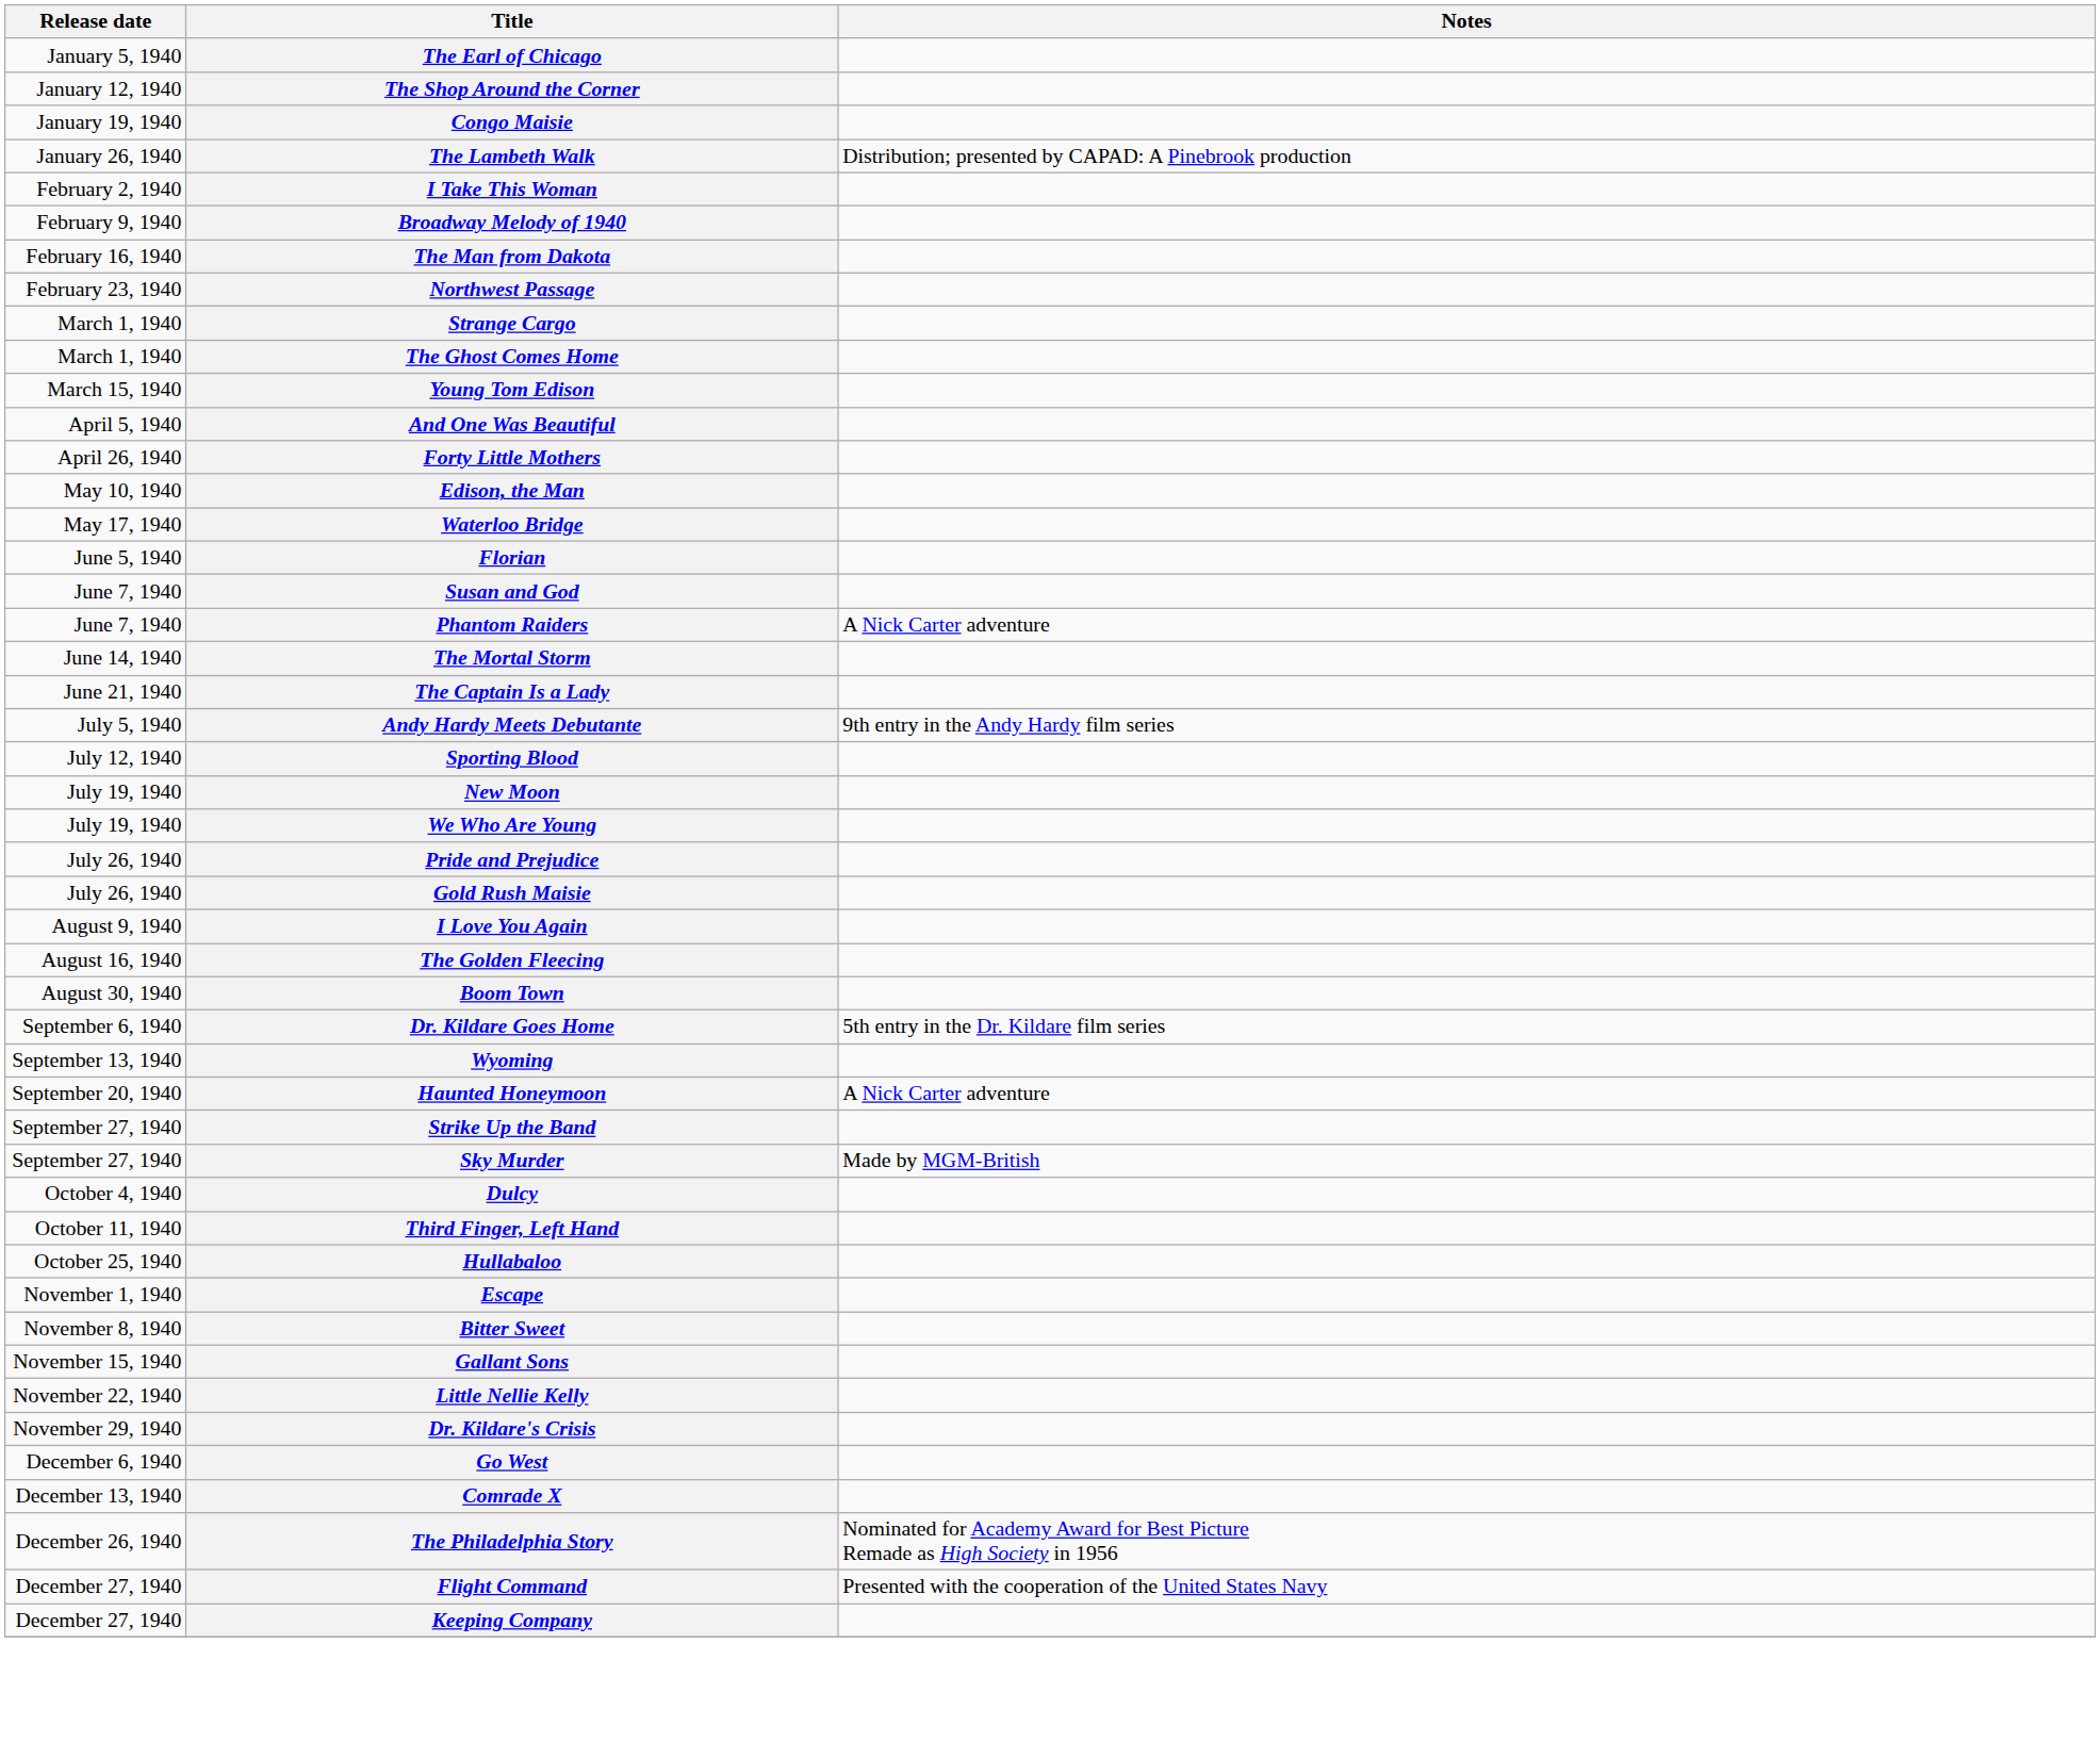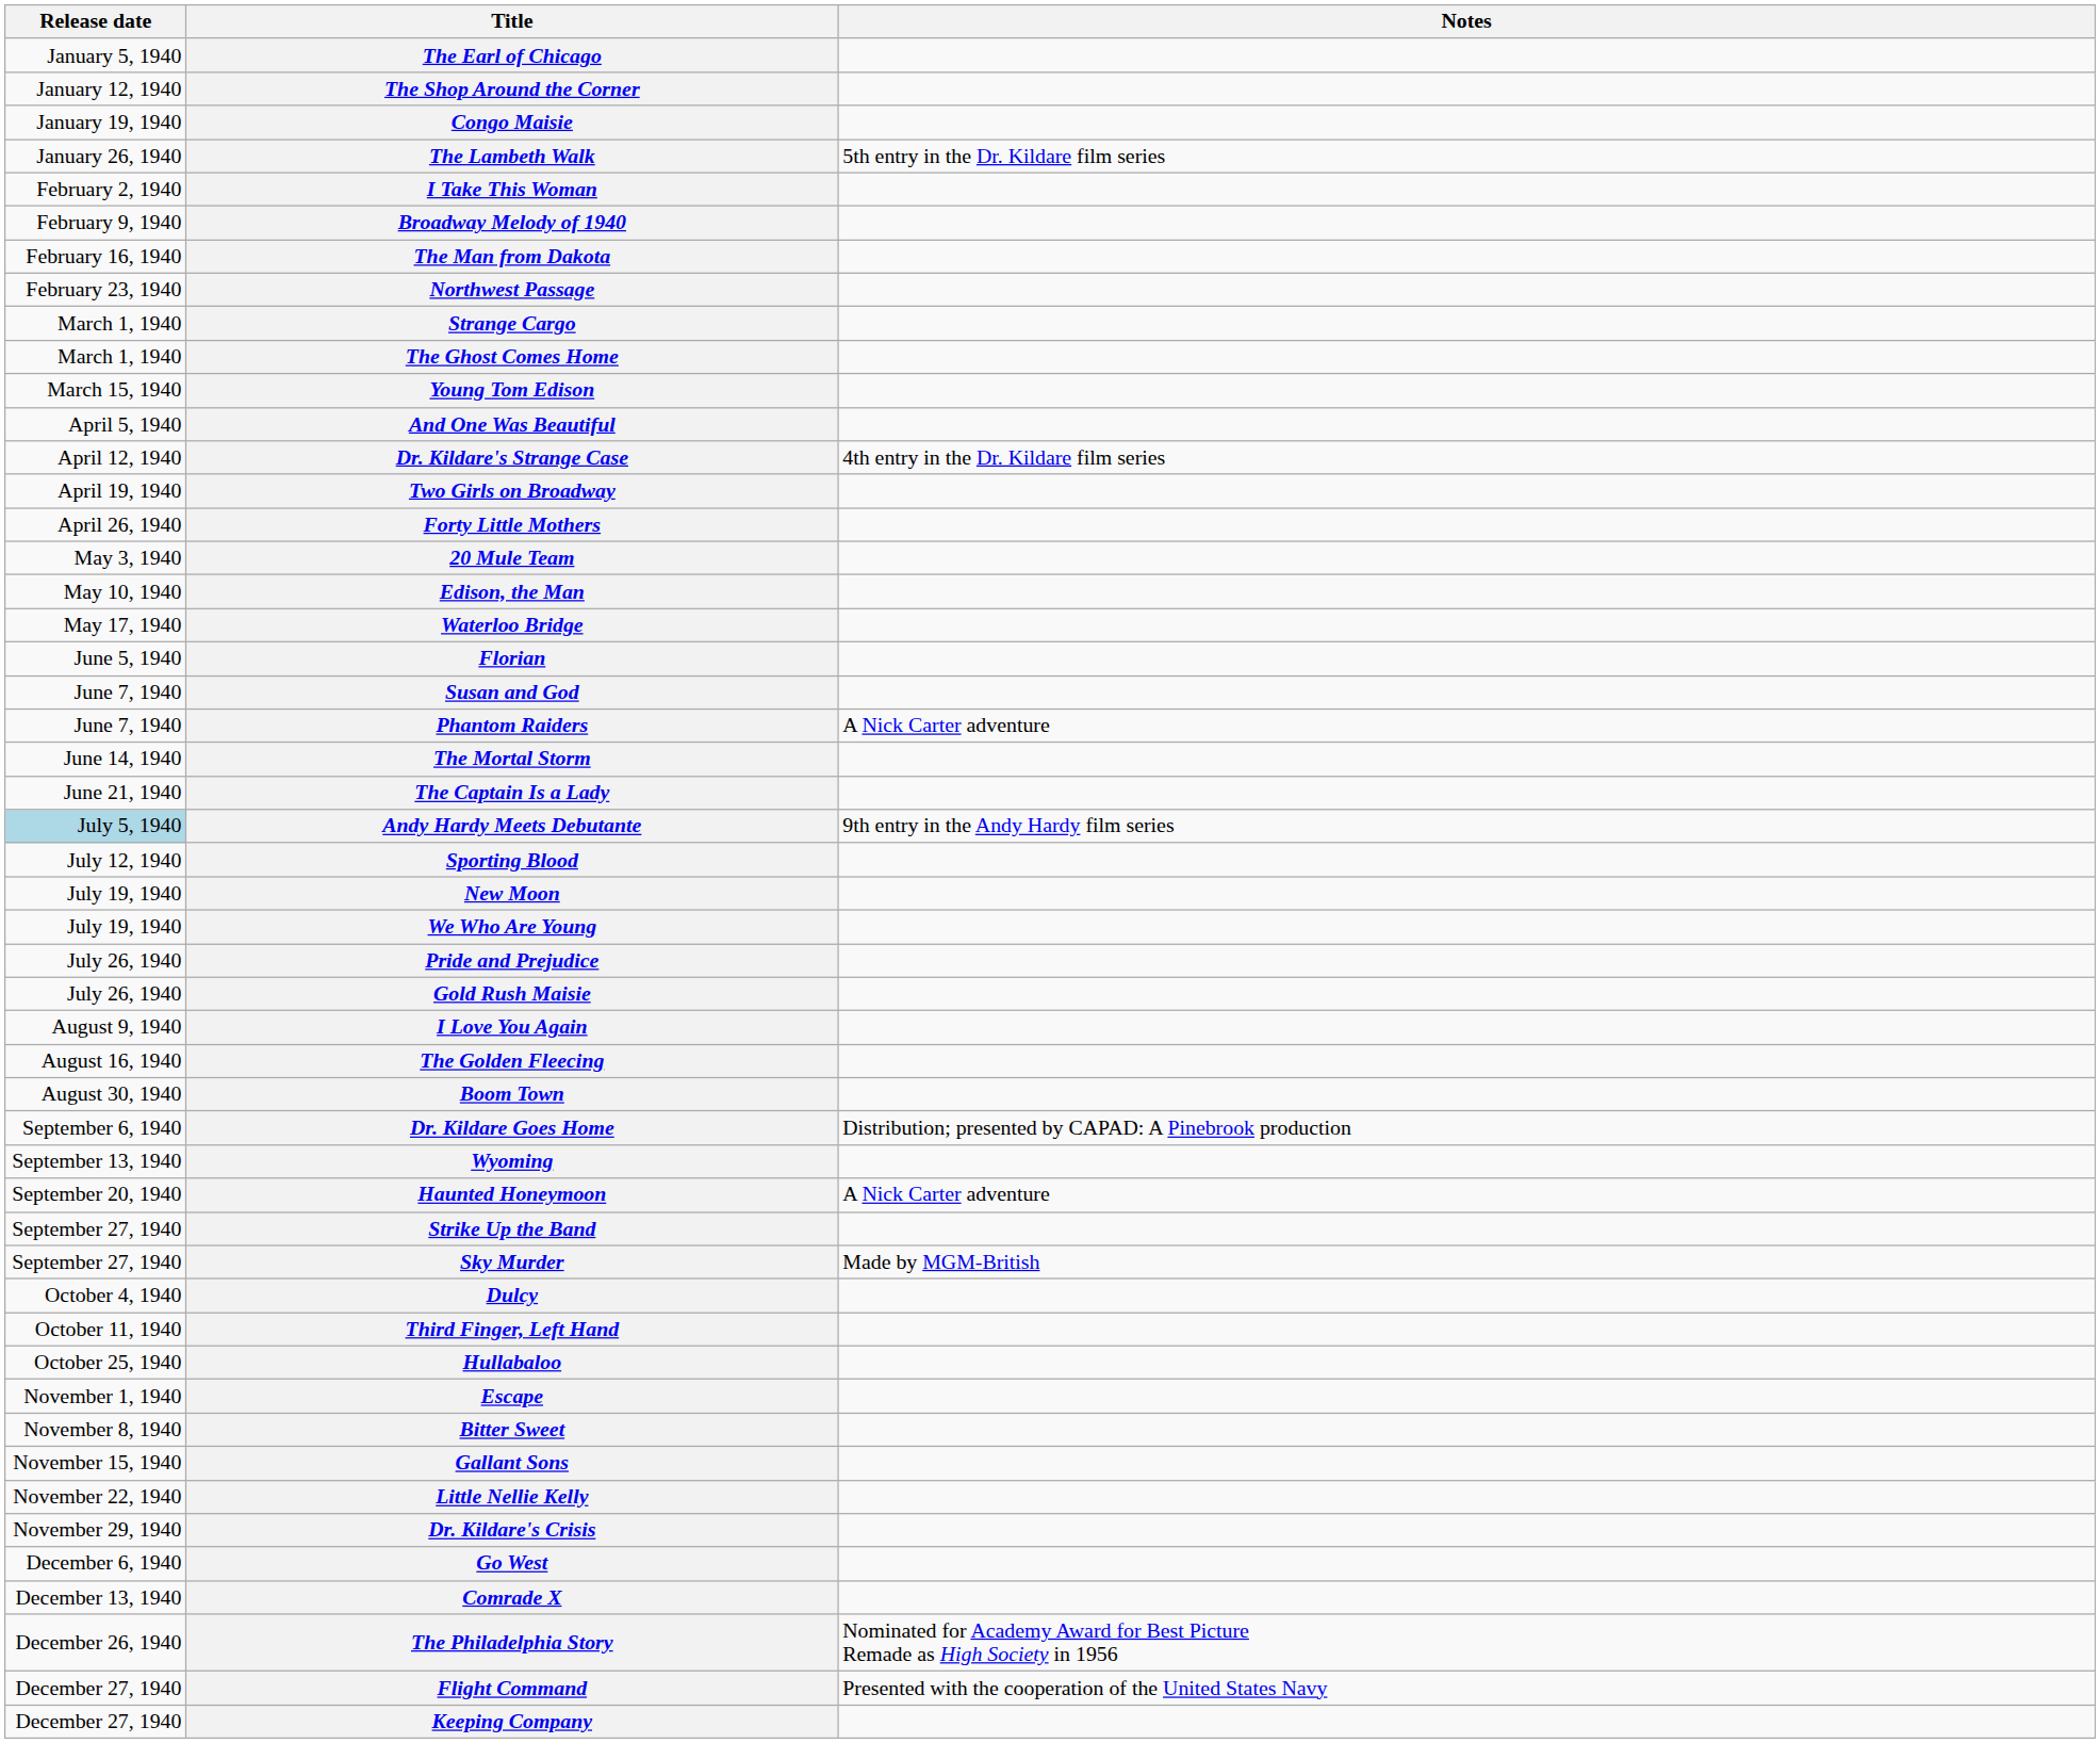The Lambeth Walk | Notes: Distribution; presented by CAPAD: A Pinebrook production -> 5th entry in the Dr. Kildare film series
+ row: April 12, 1940 | Dr. Kildare's Strange Case | 4th entry in the Dr. Kildare film series
+ row: April 19, 1940 | Two Girls on Broadway
+ row: May 3, 1940 | 20 Mule Team
Andy Hardy Meets Debutante | Release date: no background -> lightblue background
Dr. Kildare Goes Home | Notes: 5th entry in the Dr. Kildare film series -> Distribution; presented by CAPAD: A Pinebrook production
